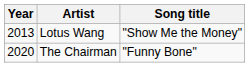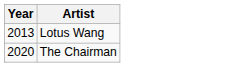- column: Song title | "Show Me the Money" | "Funny Bone"
